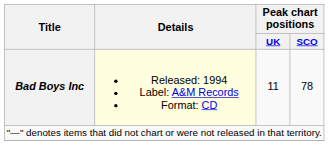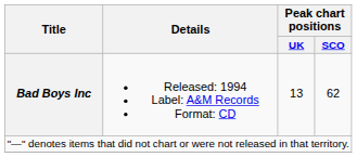Bad Boys Inc | Details: lightyellow background -> no background
Bad Boys Inc | Peak chart positions / UK: 11 -> 13
Bad Boys Inc | Peak chart positions / SCO: 78 -> 62
